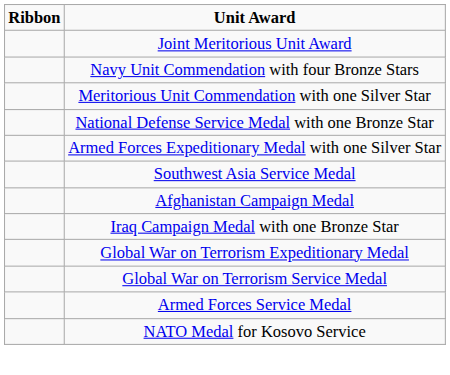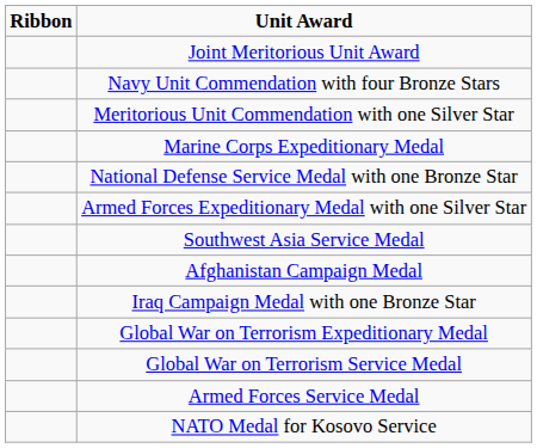+ row: Marine Corps Expeditionary Medal
